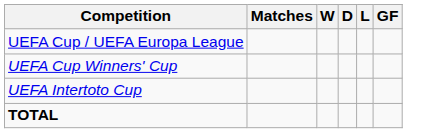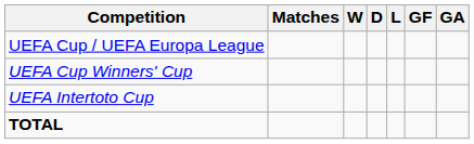+ column: GA
